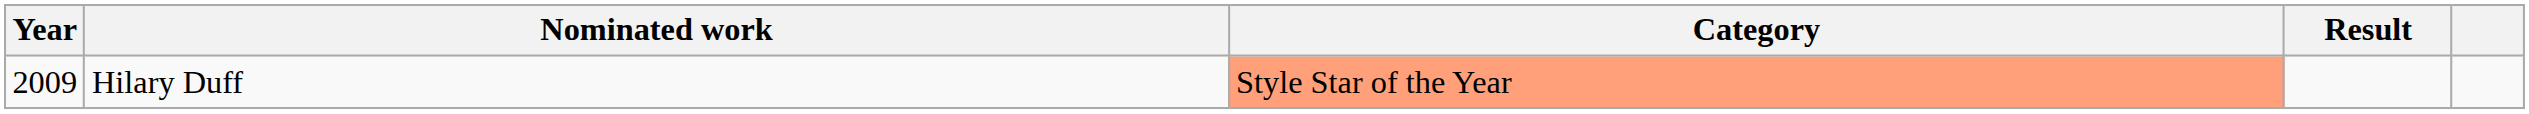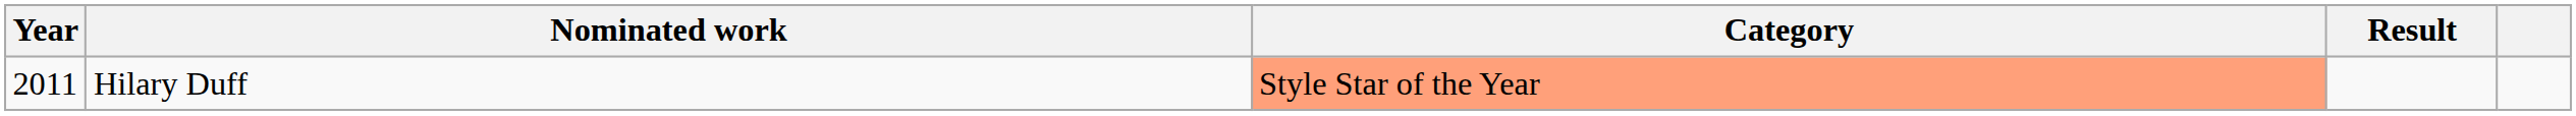Hilary Duff | Year: 2009 -> 2011
